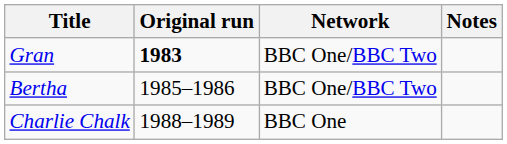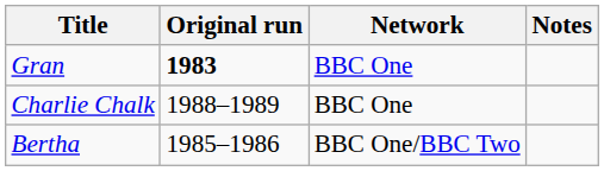Gran | Network: BBC One/BBC Two -> BBC One
rows swapped: Bertha <-> Charlie Chalk
